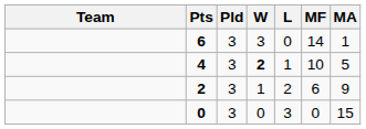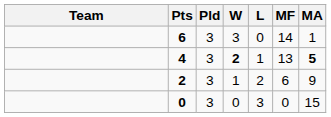4 | MF: 10 -> 13
4 | MA: normal -> bold
